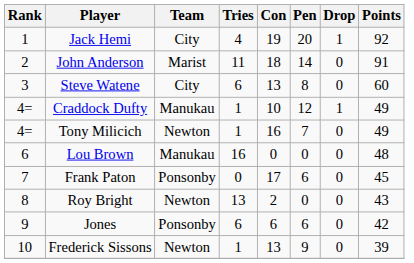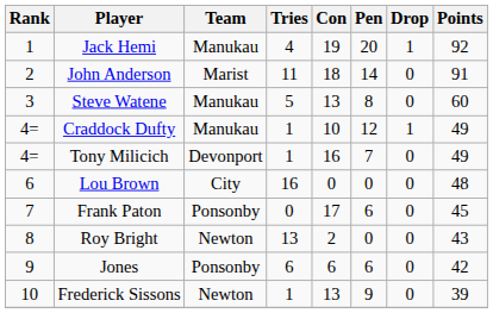Jack Hemi | Team: City -> Manukau
Steve Watene | Team: City -> Manukau
Steve Watene | Tries: 6 -> 5
Tony Milicich | Team: Newton -> Devonport
Lou Brown | Team: Manukau -> City
